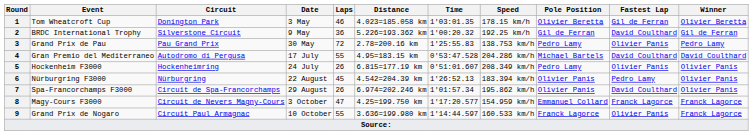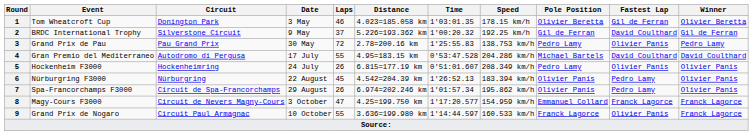2 | Laps: 36 -> 37
7 | Fastest Lap: David Coulthard -> Pedro Lamy
